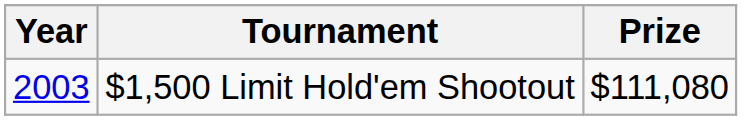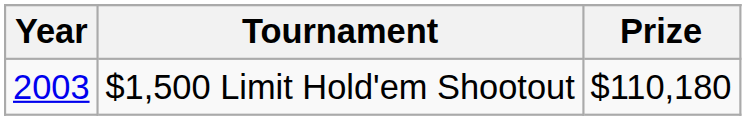$1,500 Limit Hold'em Shootout | Prize: $111,080 -> $110,180
